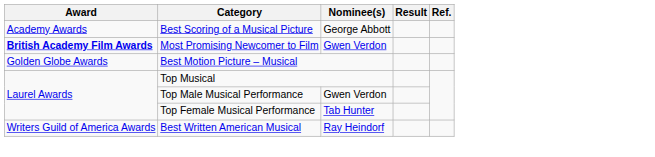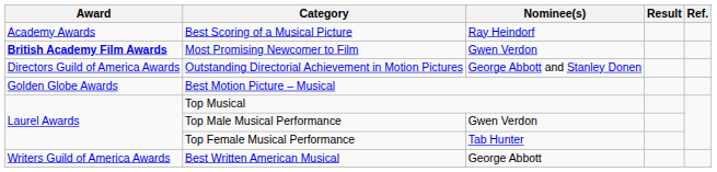Best Scoring of a Musical Picture | Nominee(s): George Abbott -> Ray Heindorf
+ row: Directors Guild of America Awards | Outstanding Directorial Achievement in Motion Pictures | George Abbott and Stanley Donen
Best Written American Musical | Nominee(s): Ray Heindorf -> George Abbott
